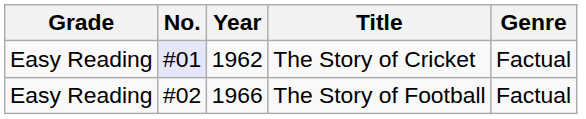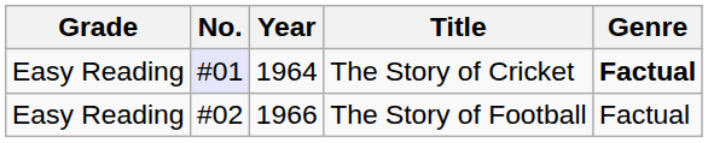The Story of Cricket | Year: 1962 -> 1964
The Story of Cricket | Genre: normal -> bold
